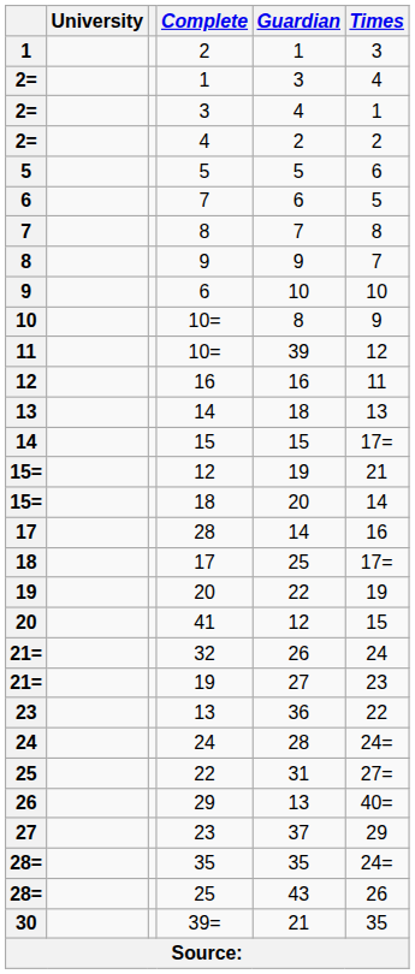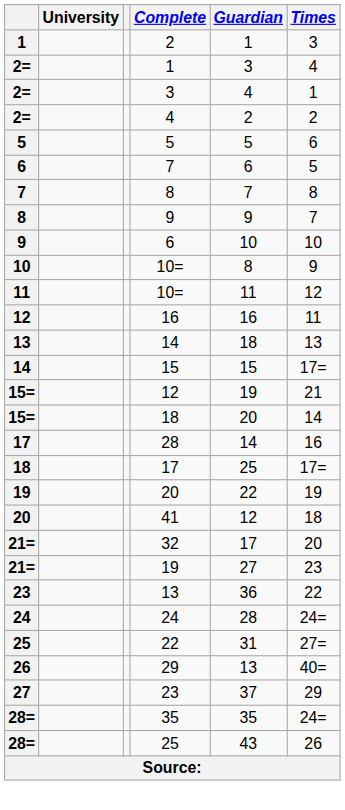11 / 10= | Guardian: 39 -> 11
41 | Times: 15 -> 18
32 | Guardian: 26 -> 17
32 | Times: 24 -> 20
- row: 30 | 39= | 21 | 35
